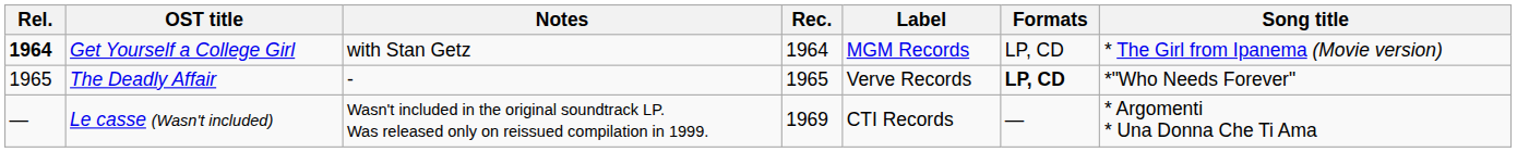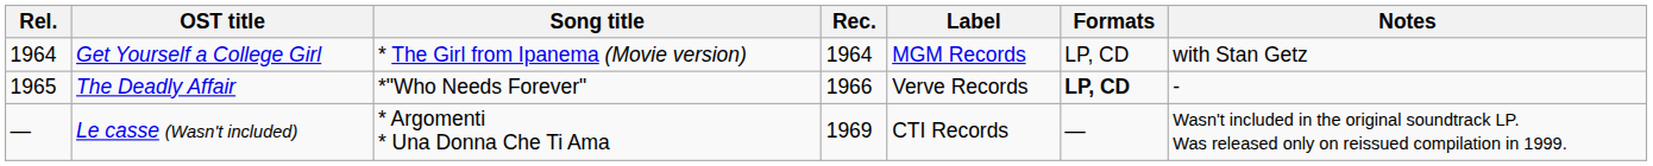columns swapped: Song title <-> Notes
Get Yourself a College Girl | Rel.: bold -> normal
The Deadly Affair | Rec.: 1965 -> 1966
